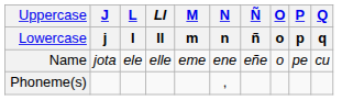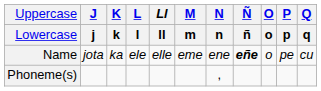+ column: K | k | ka
Name | Ñ / ñ: normal -> bold
